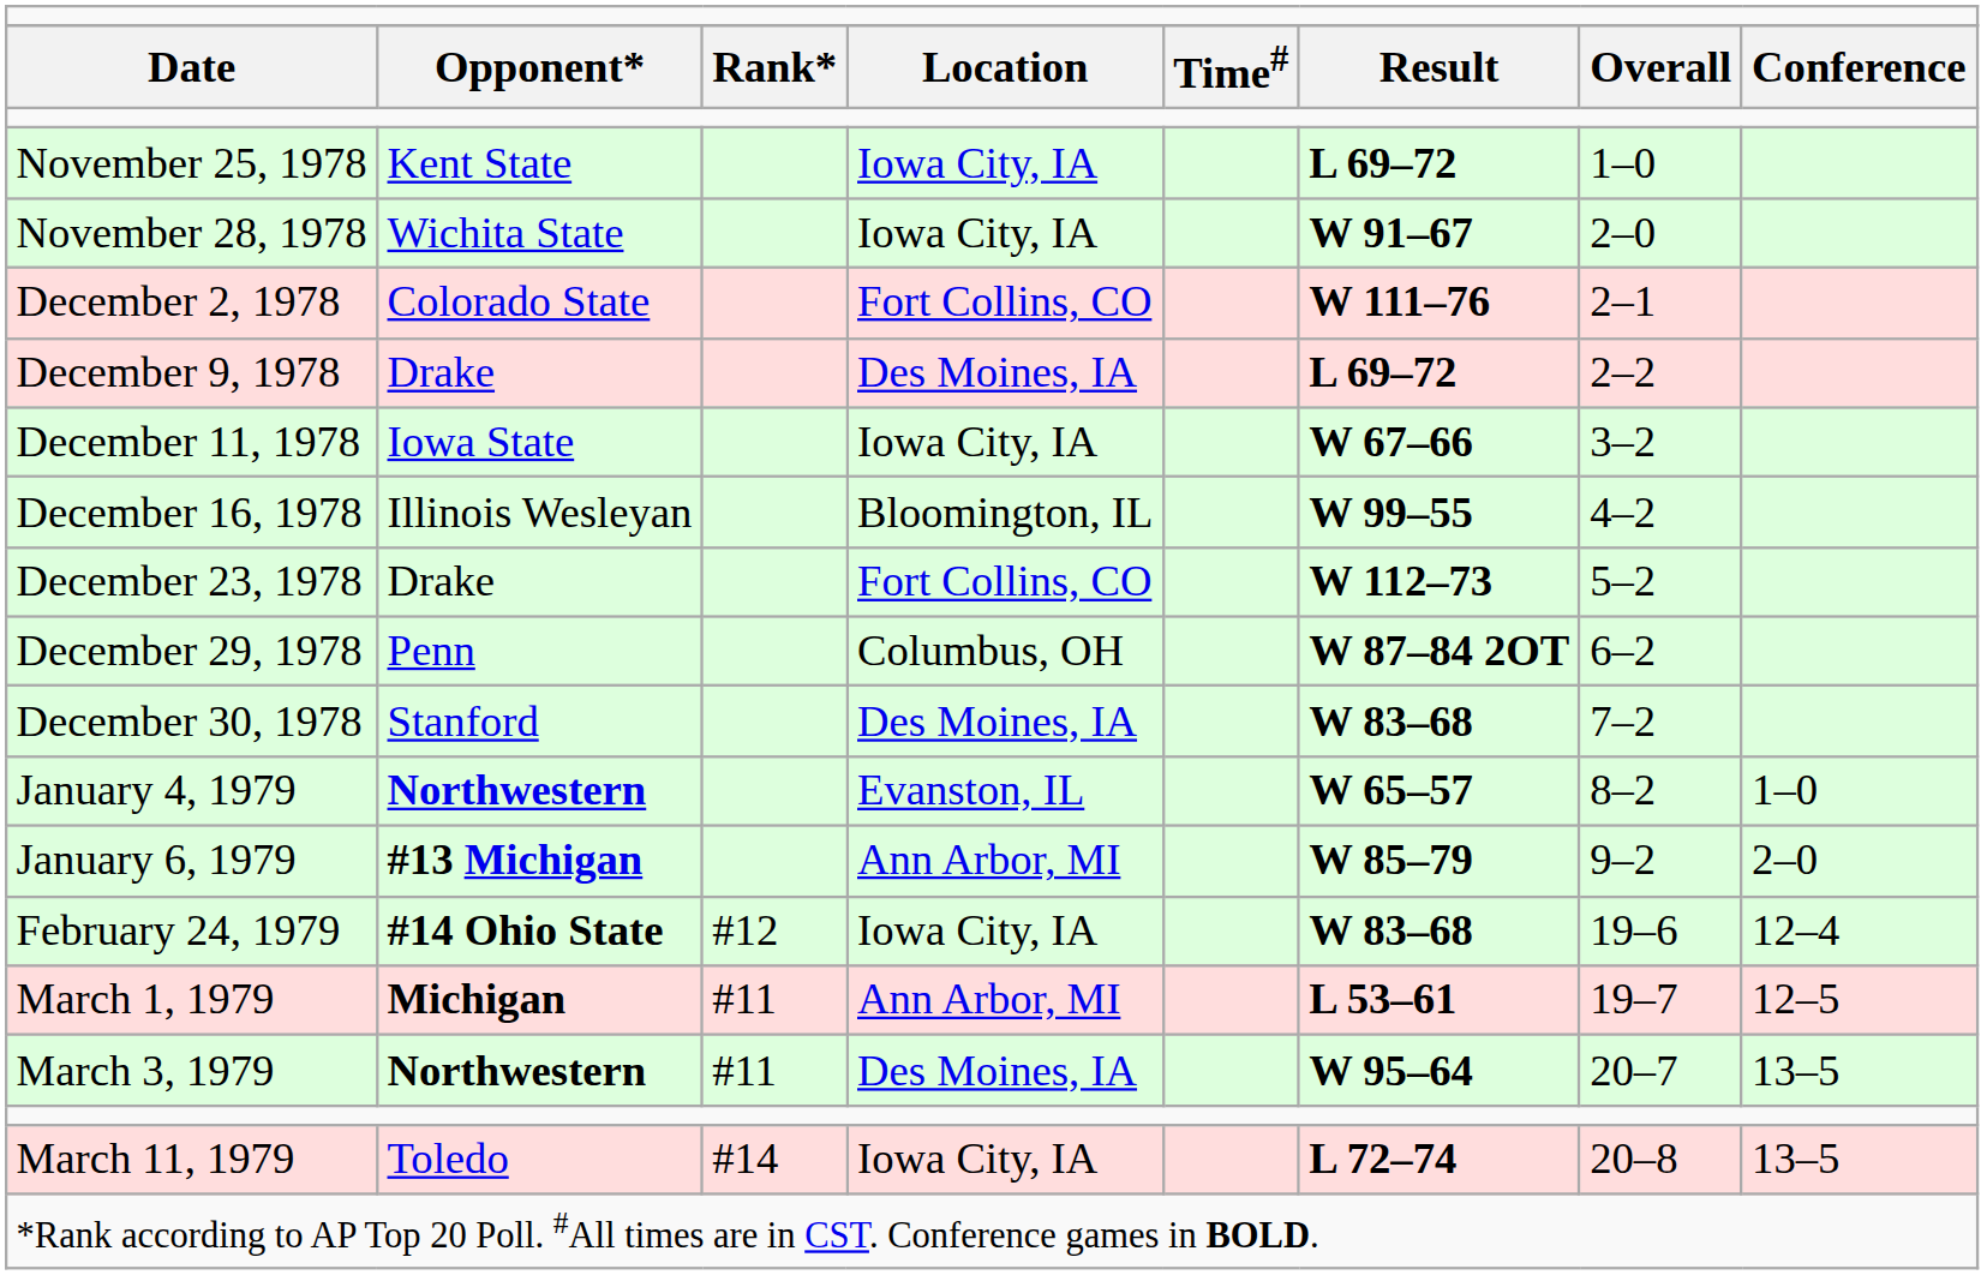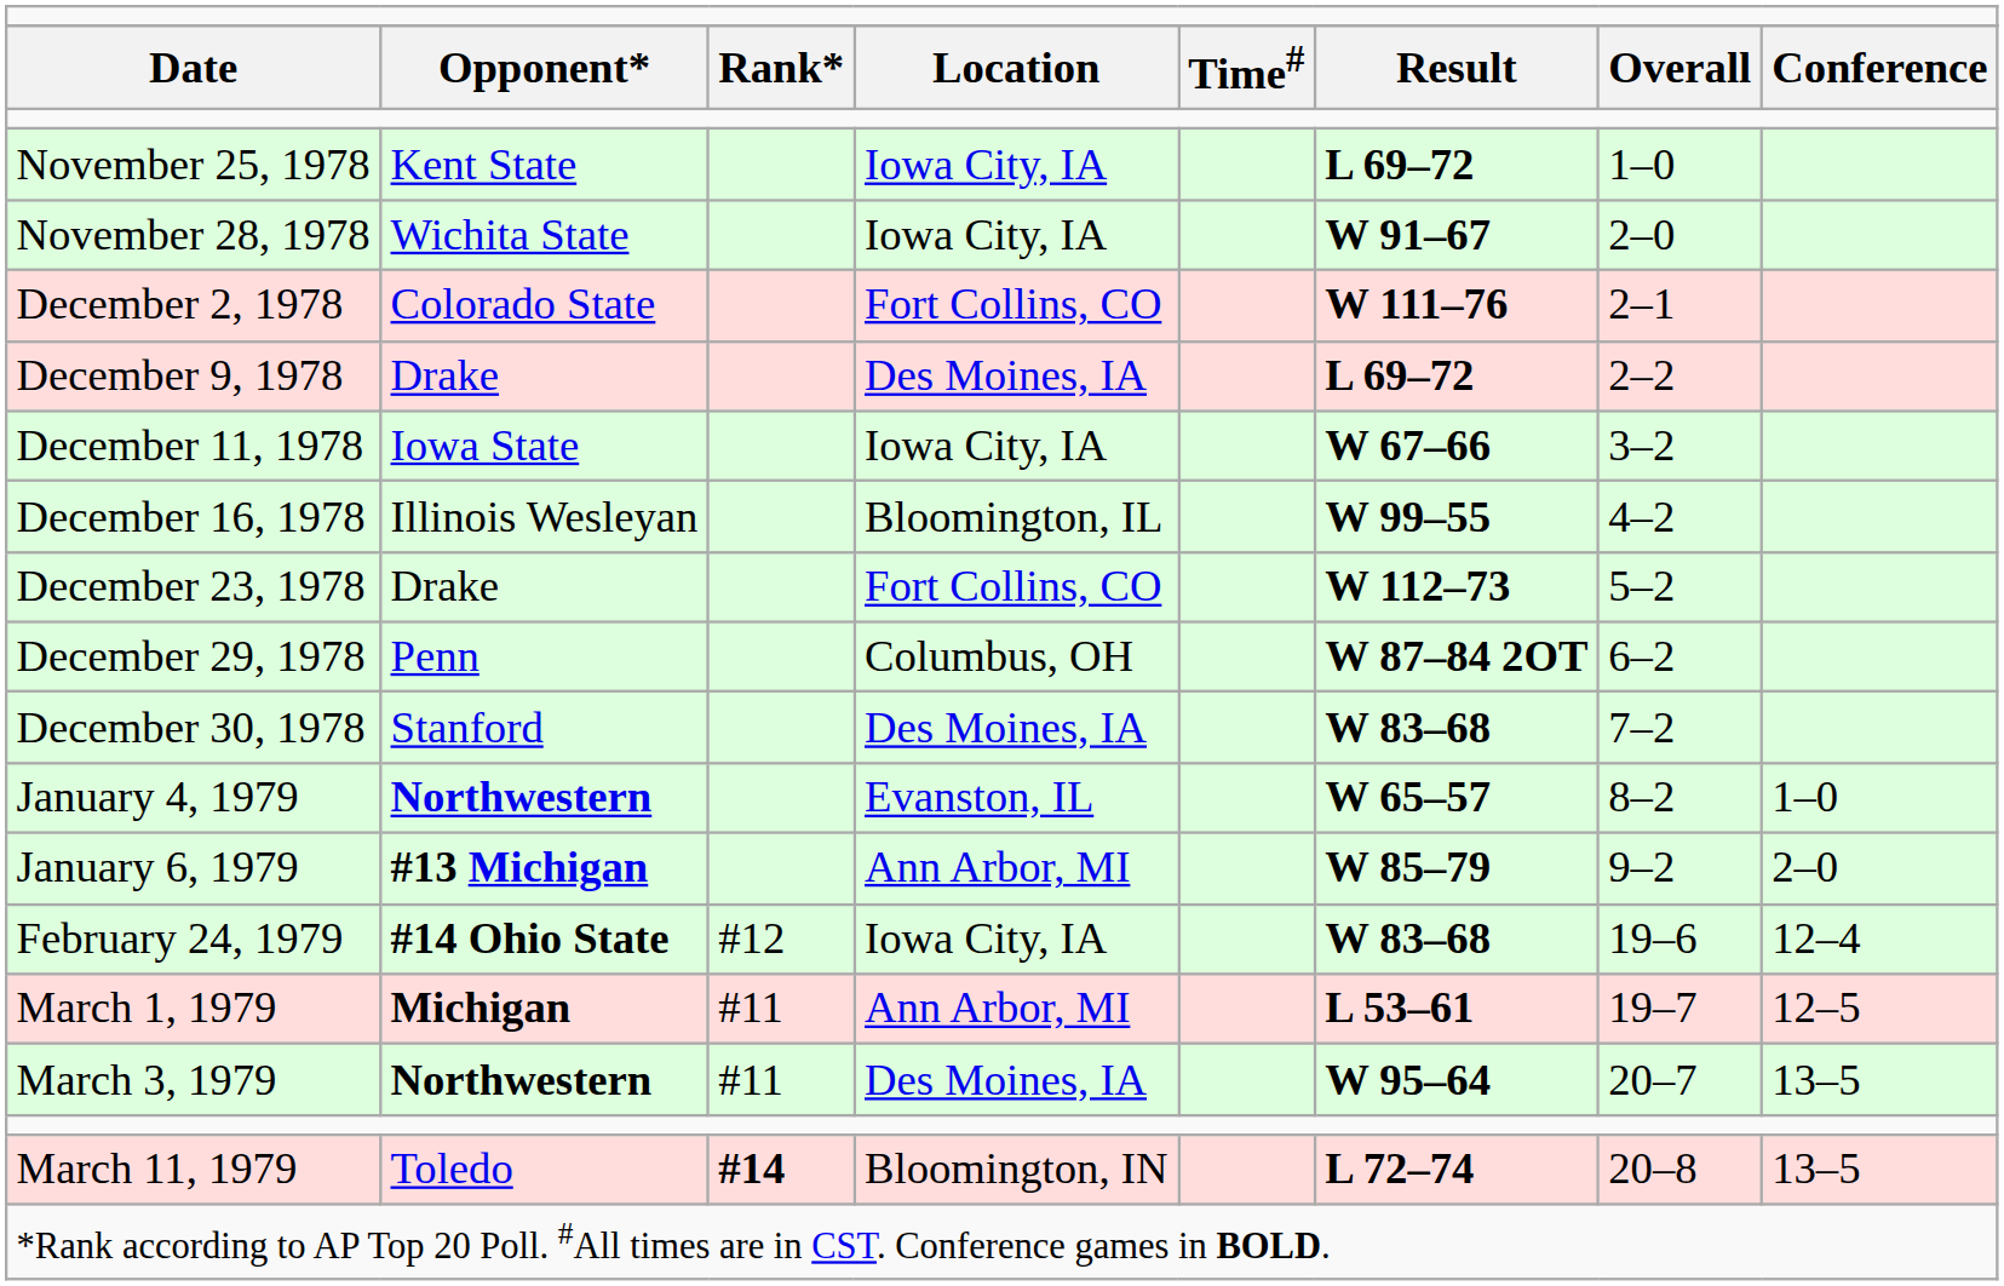March 11, 1979 | column 3: normal -> bold
March 11, 1979 | column 4: Iowa City, IA -> Bloomington, IN
